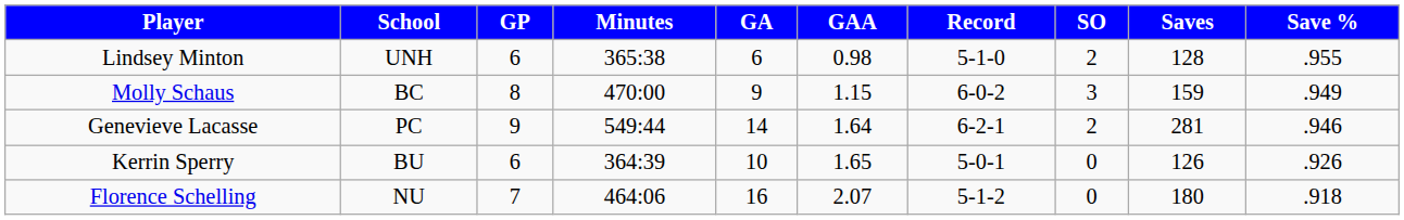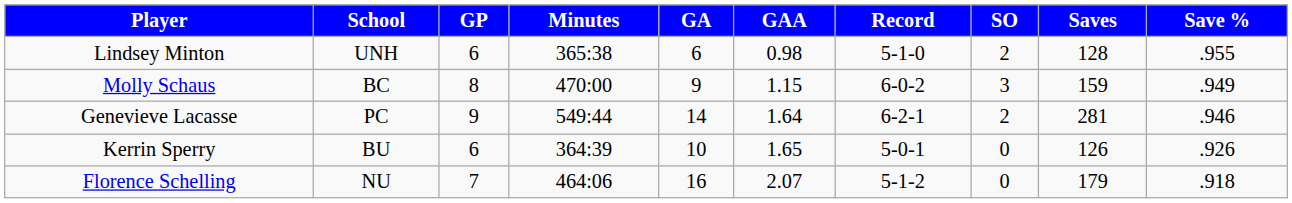Florence Schelling | Saves: 180 -> 179
